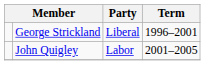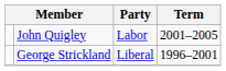rows swapped: George Strickland <-> John Quigley
